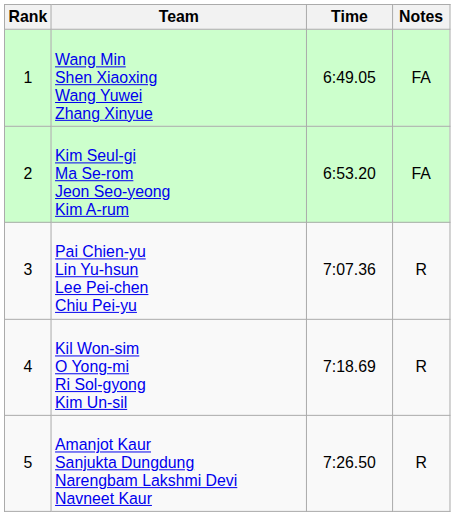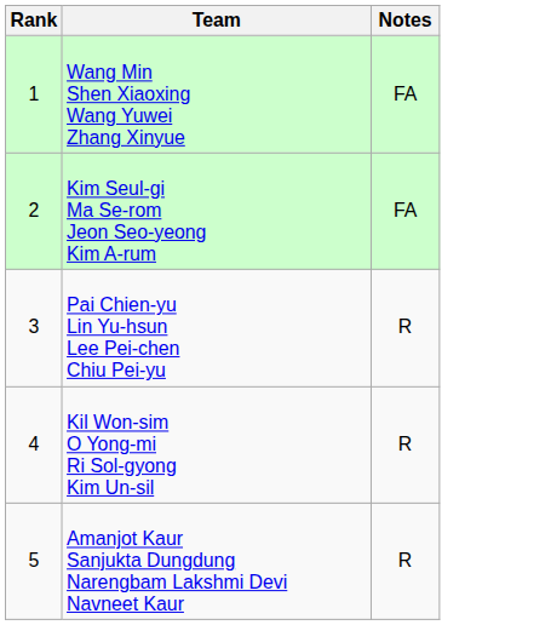- column: Time | 6:49.05 | 6:53.20 | 7:07.36 | 7:18.69 | 7:26.50
